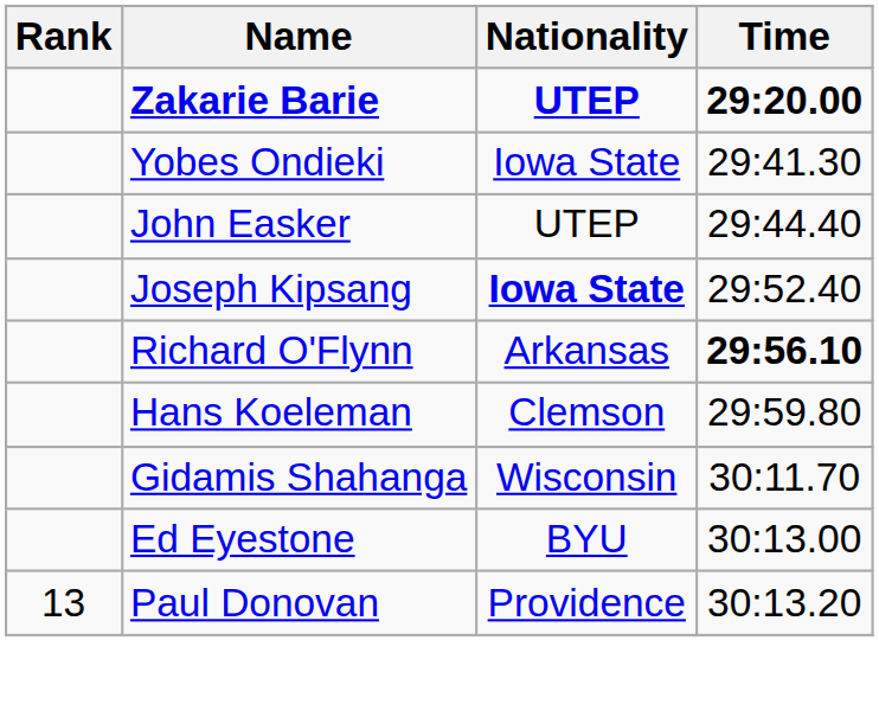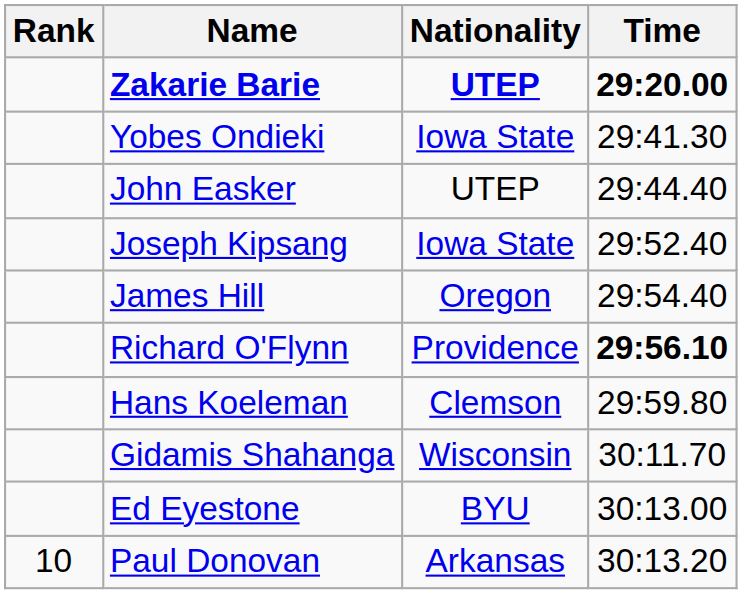Joseph Kipsang | Nationality: bold -> normal
+ row: James Hill | Oregon | 29:54.40
Richard O'Flynn | Nationality: Arkansas -> Providence
Paul Donovan | Rank: 13 -> 10
Paul Donovan | Nationality: Providence -> Arkansas
